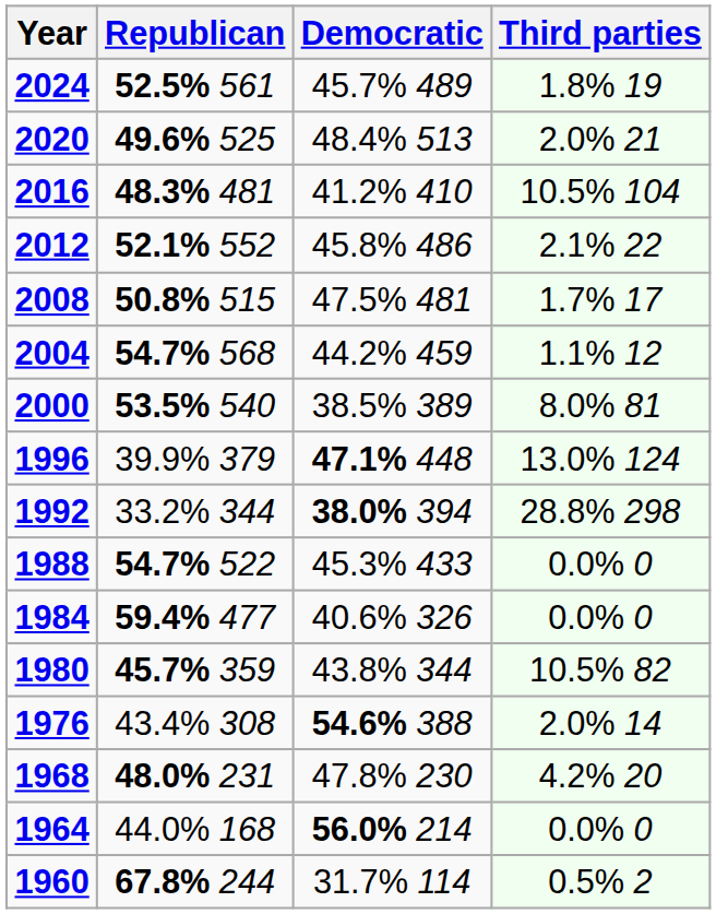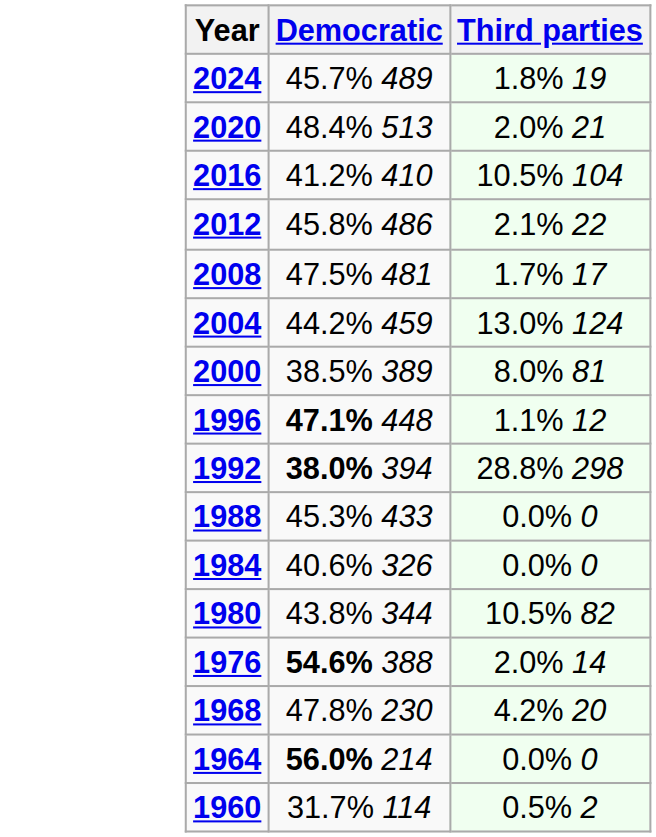- column: Republican | 52.5% 561 | 49.6% 525 | 48.3% 481 | 52.1% 552 | 50.8% 515 | 54.7% 568 | 53.5% 540 | 39.9% 379 | 33.2% 344 | 54.7% 522 | 59.4% 477 | 45.7% 359 | 43.4% 308 | 48.0% 231 | 44.0% 168 | 67.8% 244
2004 | Third parties: 1.1% 12 -> 13.0% 124
1996 | Third parties: 13.0% 124 -> 1.1% 12
